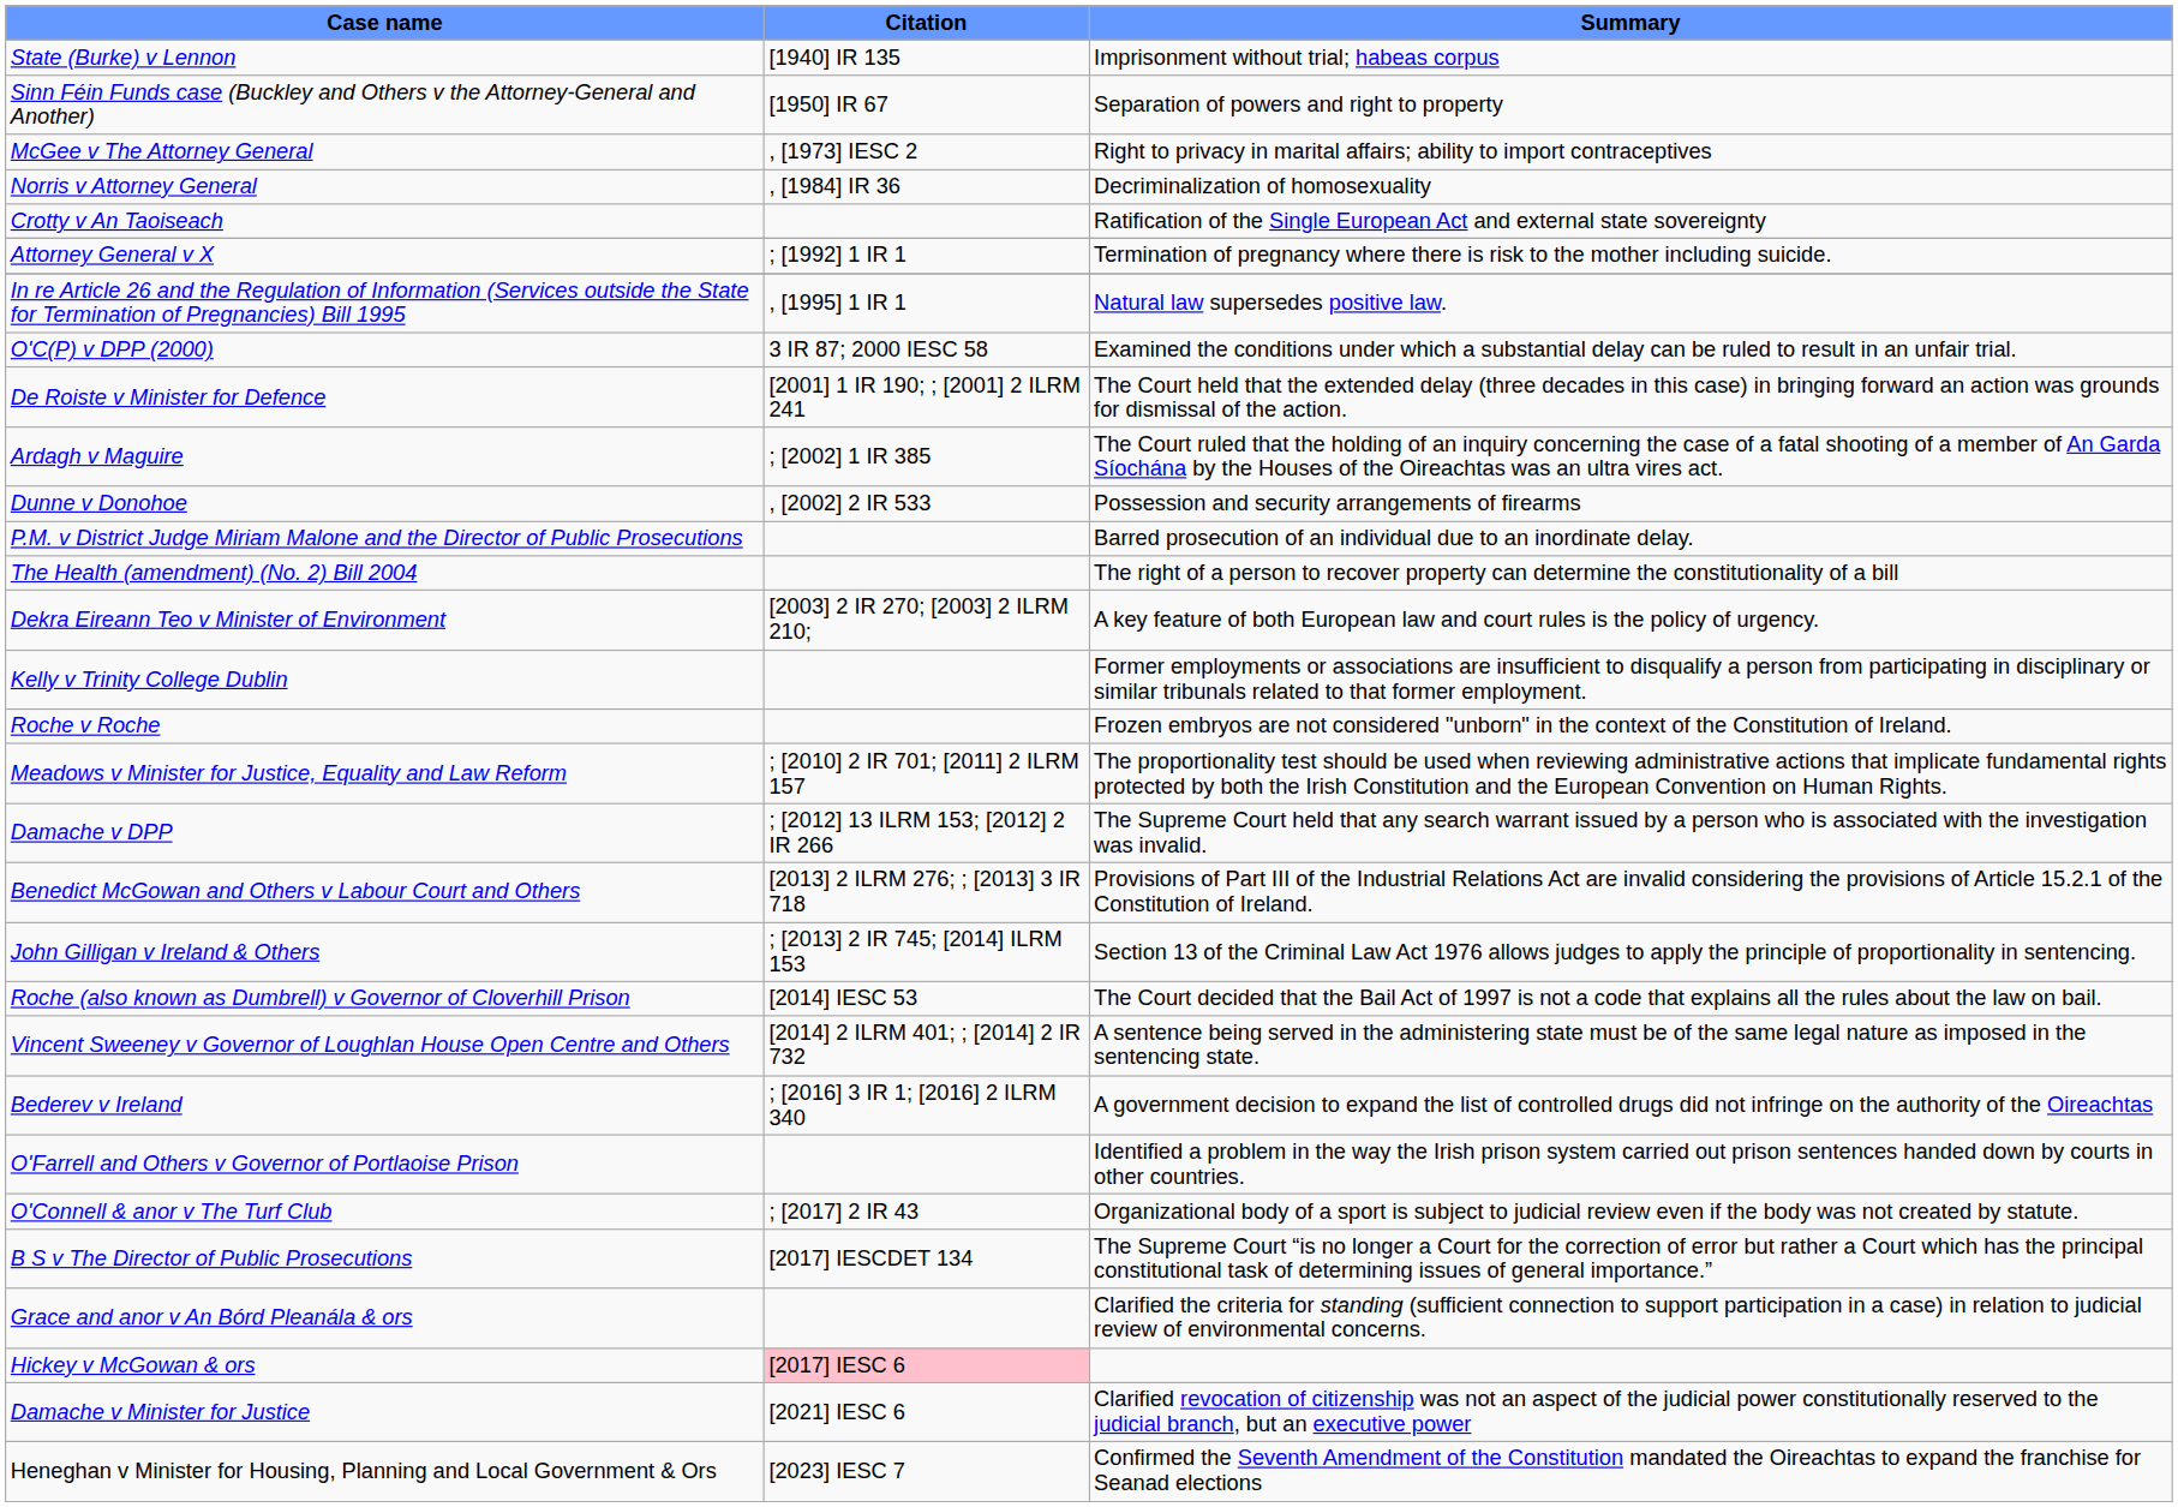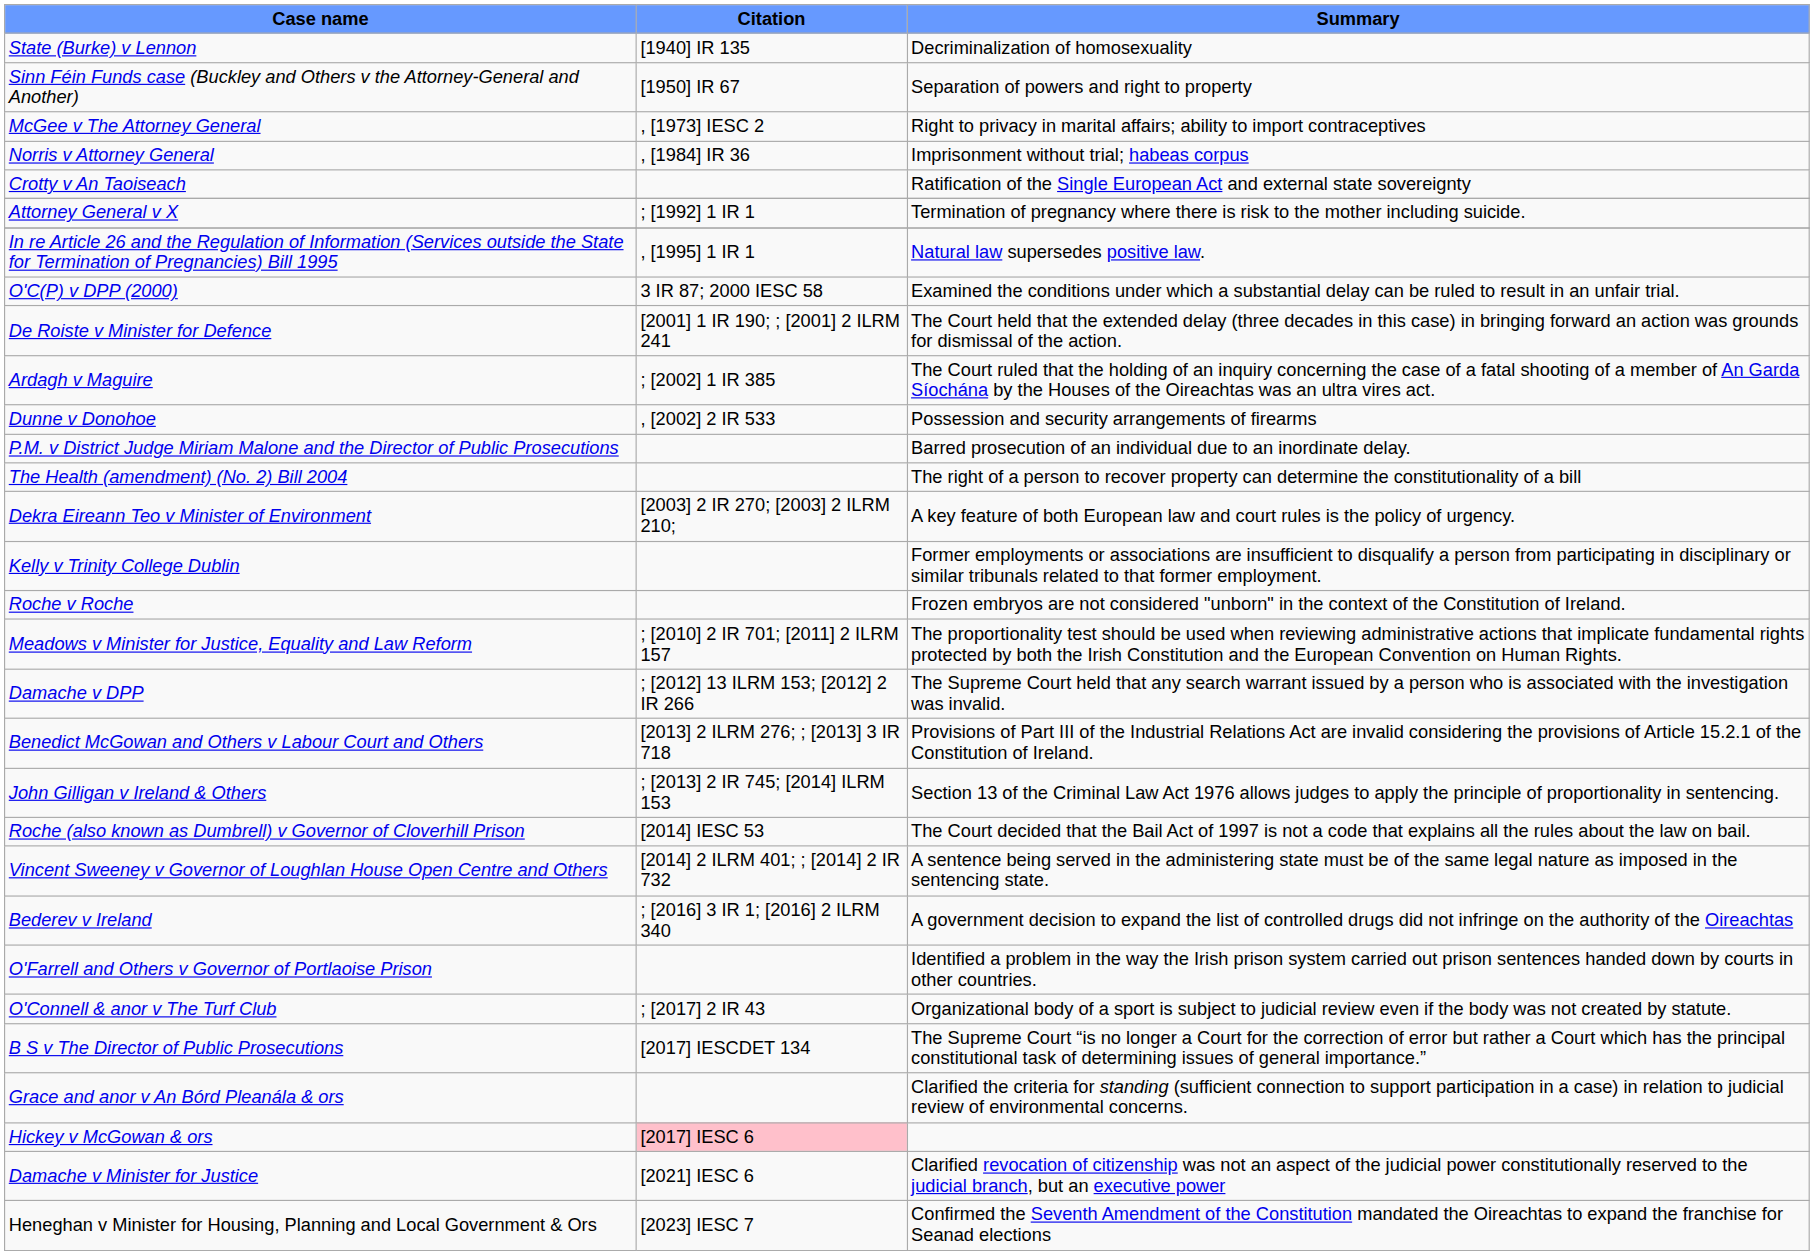State (Burke) v Lennon | Summary: Imprisonment without trial; habeas corpus -> Decriminalization of homosexuality
Norris v Attorney General | Summary: Decriminalization of homosexuality -> Imprisonment without trial; habeas corpus
